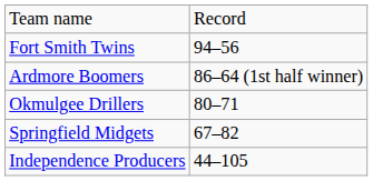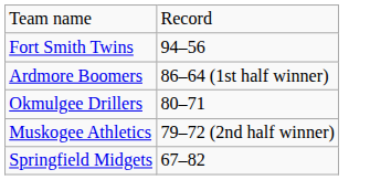+ row: Muskogee Athletics | 79–72 (2nd half winner)
- row: Independence Producers | 44–105
